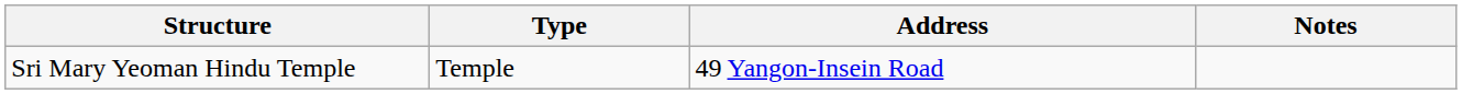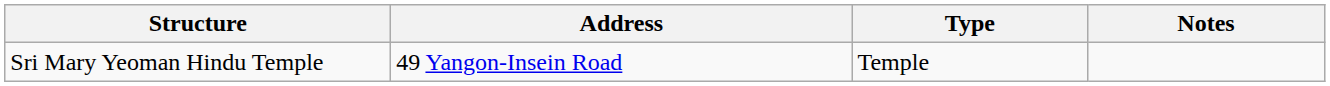columns swapped: Type <-> Address
